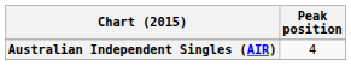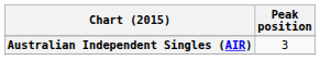Australian Independent Singles (AIR) | Peak position: 4 -> 3
